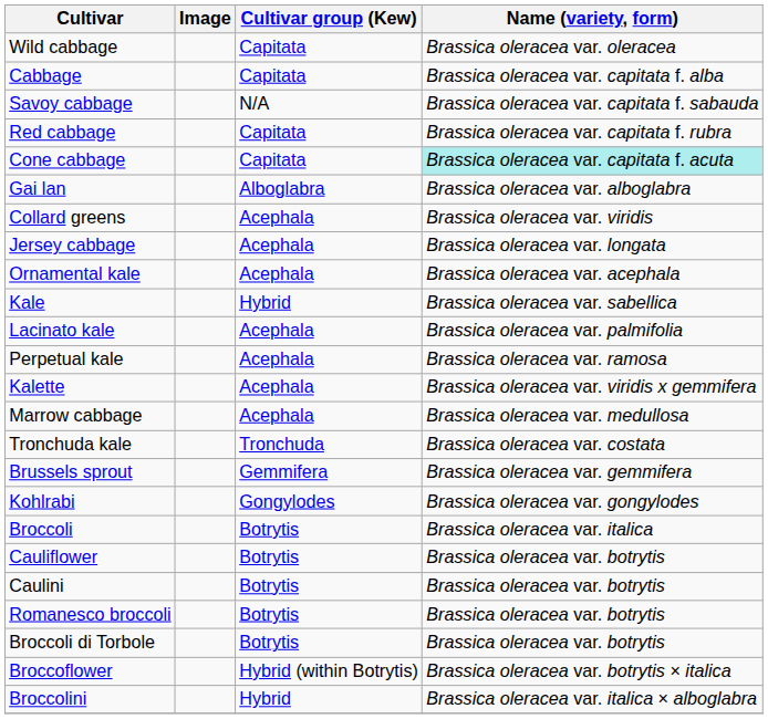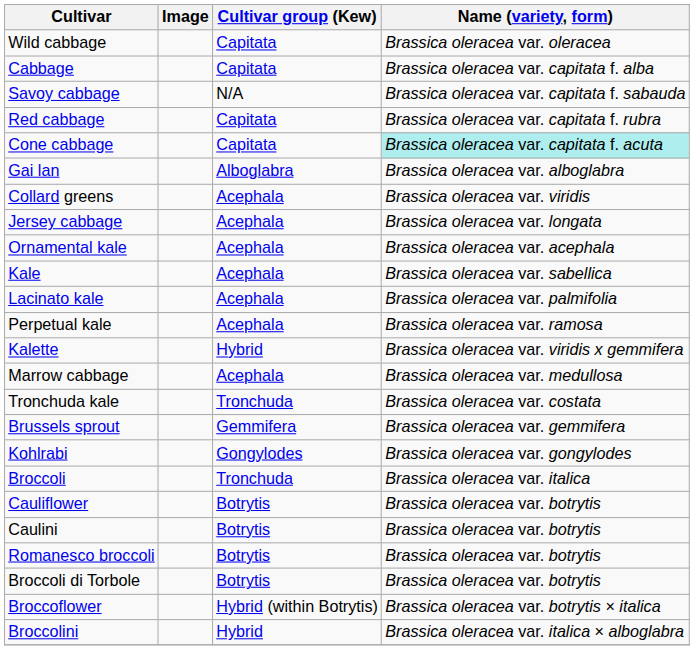Kale | Cultivar group (Kew): Hybrid -> Acephala
Kalette | Cultivar group (Kew): Acephala -> Hybrid
Broccoli | Cultivar group (Kew): Botrytis -> Tronchuda
